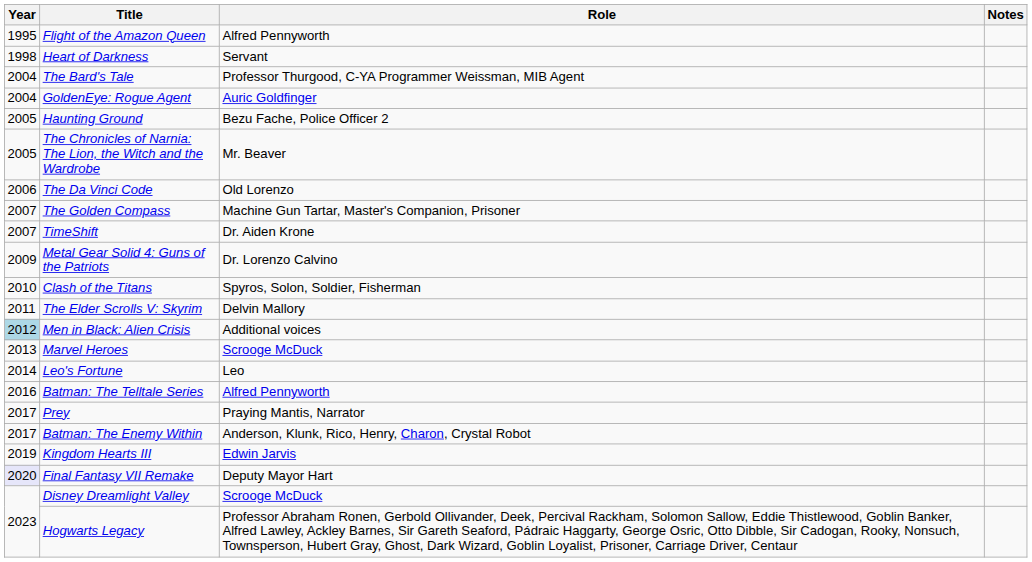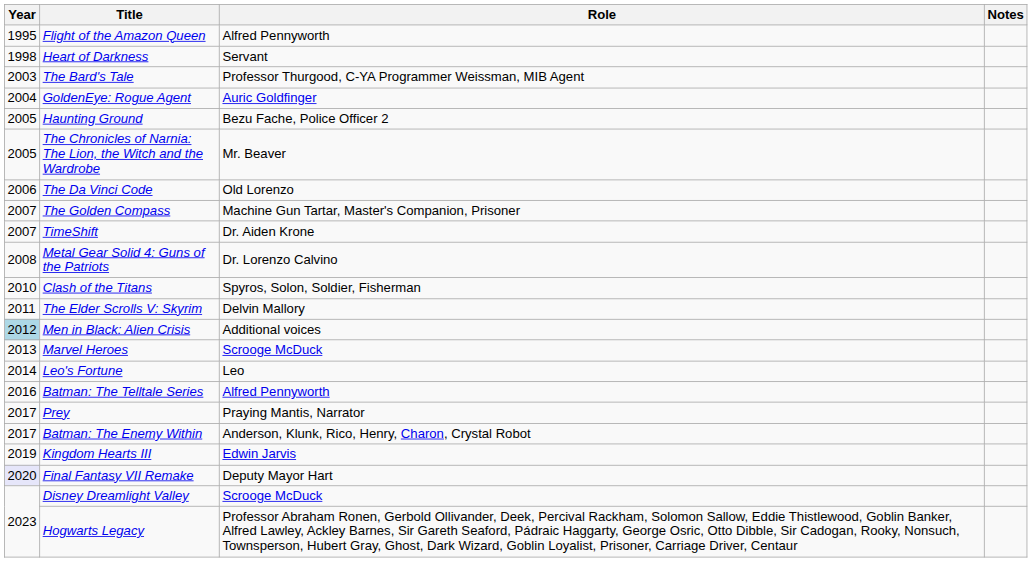The Bard's Tale | Year: 2004 -> 2003
Metal Gear Solid 4: Guns of the Patriots | Year: 2009 -> 2008
